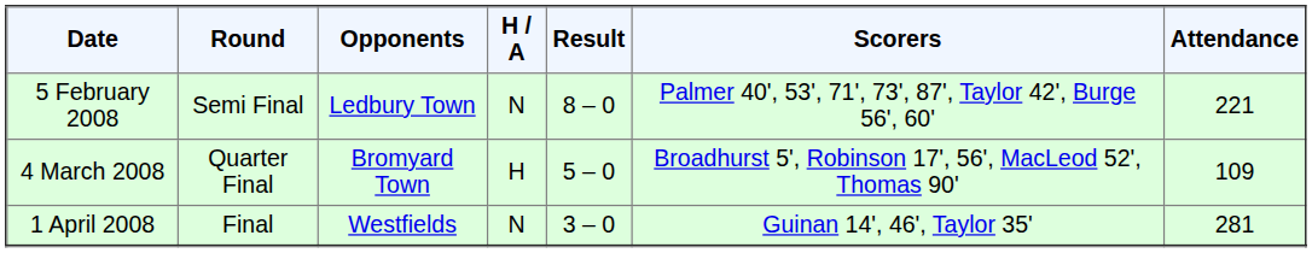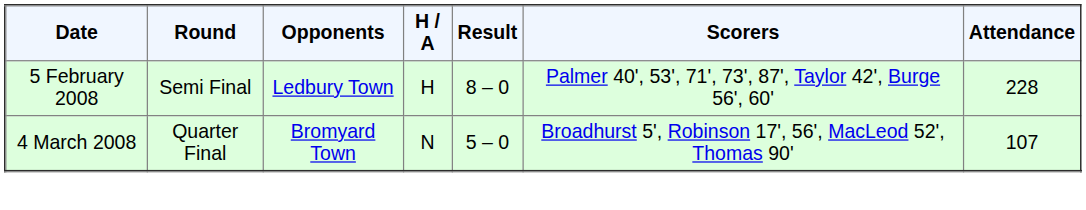5 February 2008 | H / A: N -> H
5 February 2008 | Attendance: 221 -> 228
4 March 2008 | H / A: H -> N
4 March 2008 | Attendance: 109 -> 107
- row: 1 April 2008 | Final | Westfields | N | 3 – 0 | Guinan 14', 46', Taylor 35' | 281
